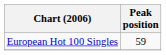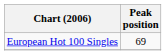European Hot 100 Singles | Peak position: 59 -> 69
